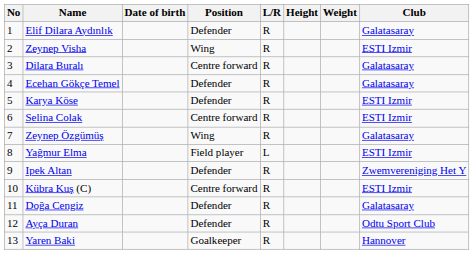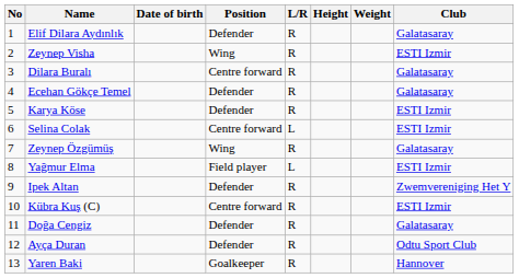Selina Colak | L/R: R -> L
